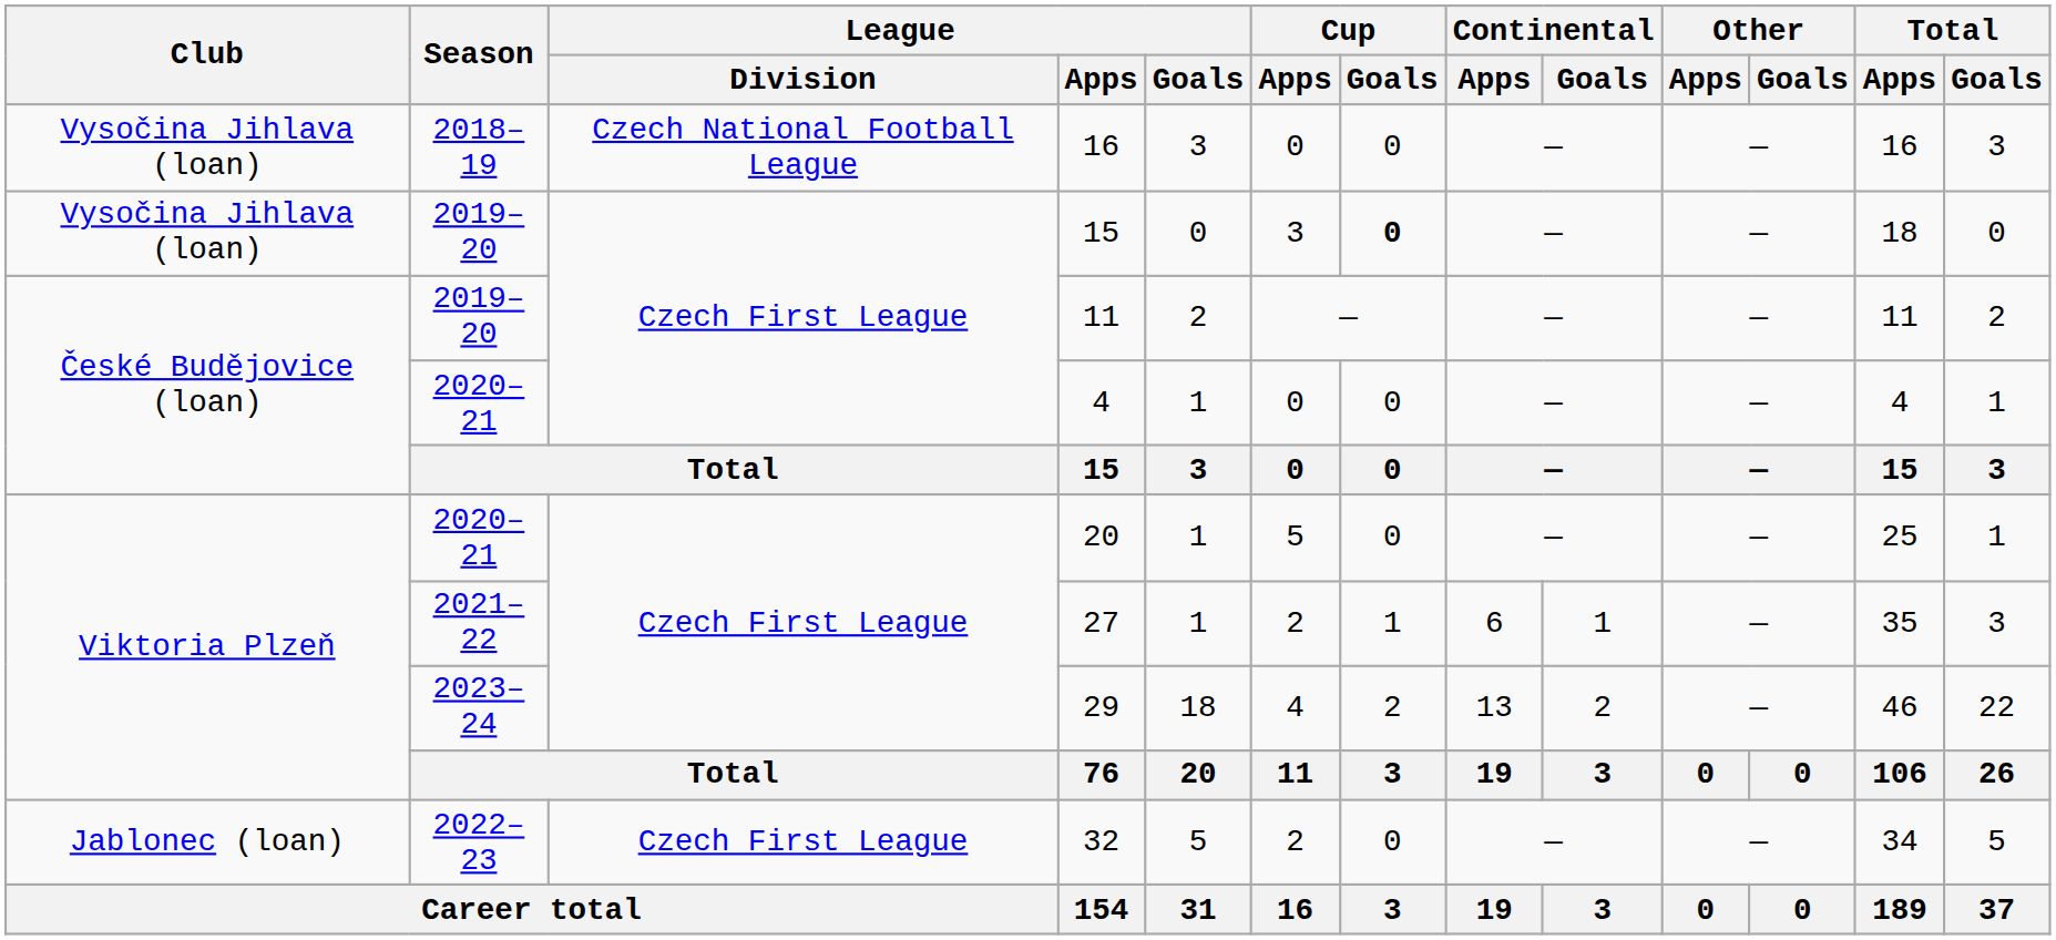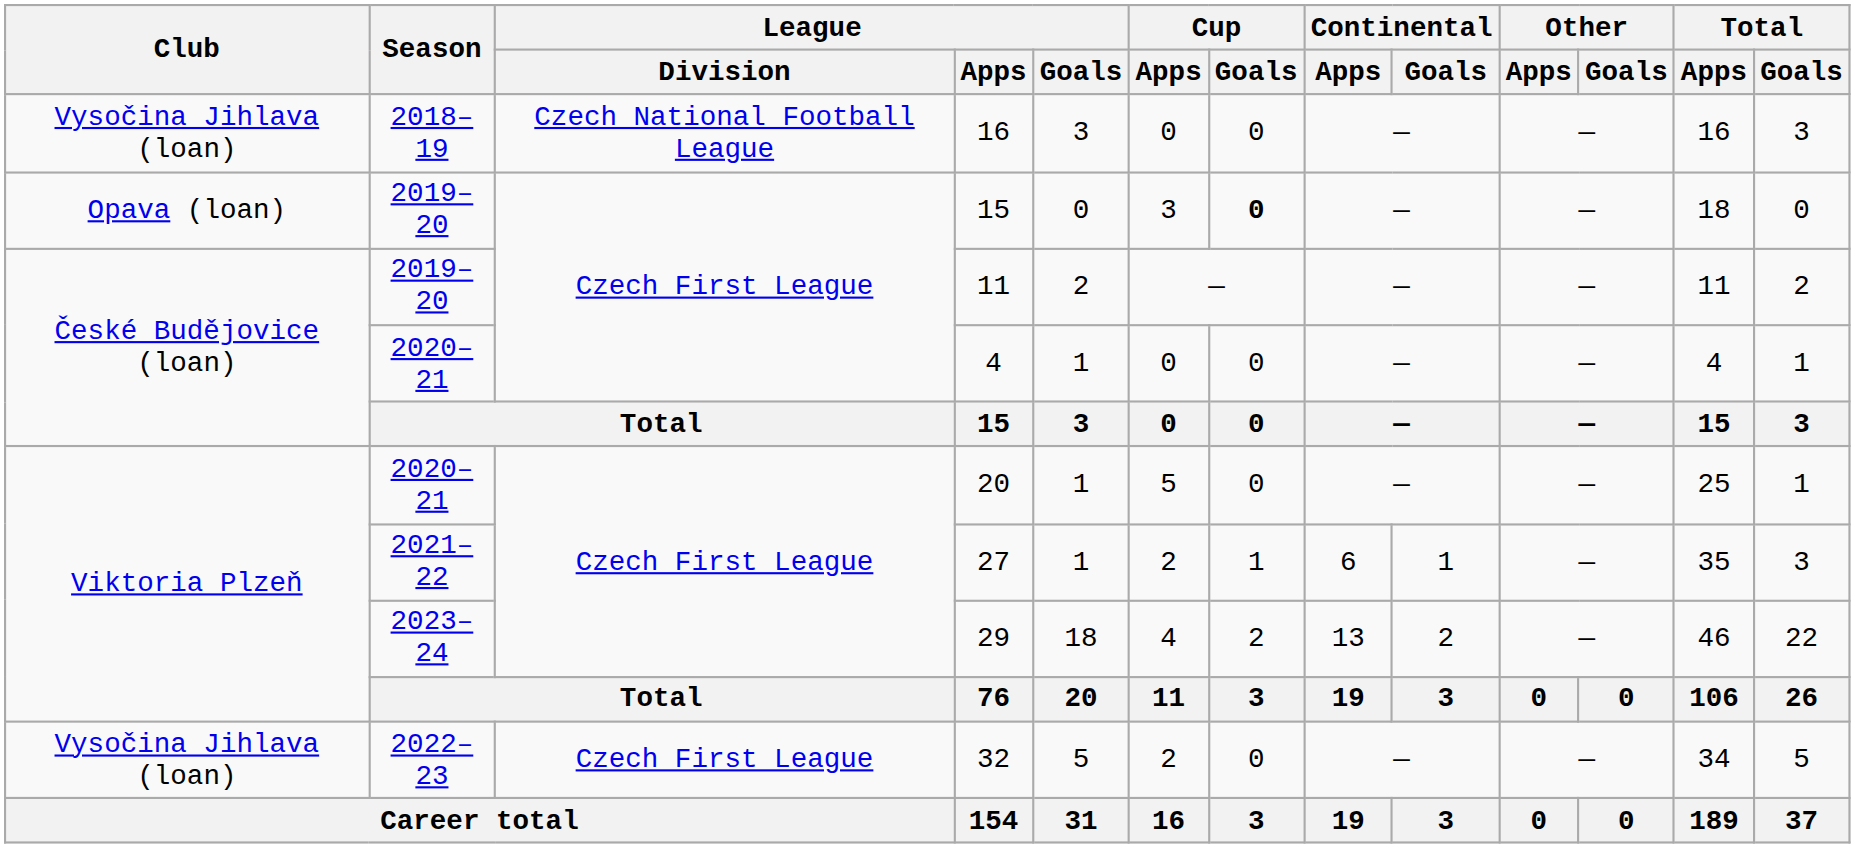2019–20 / 15 | Club: Vysočina Jihlava (loan) -> Opava (loan)
32 | Club: Jablonec (loan) -> Vysočina Jihlava (loan)
